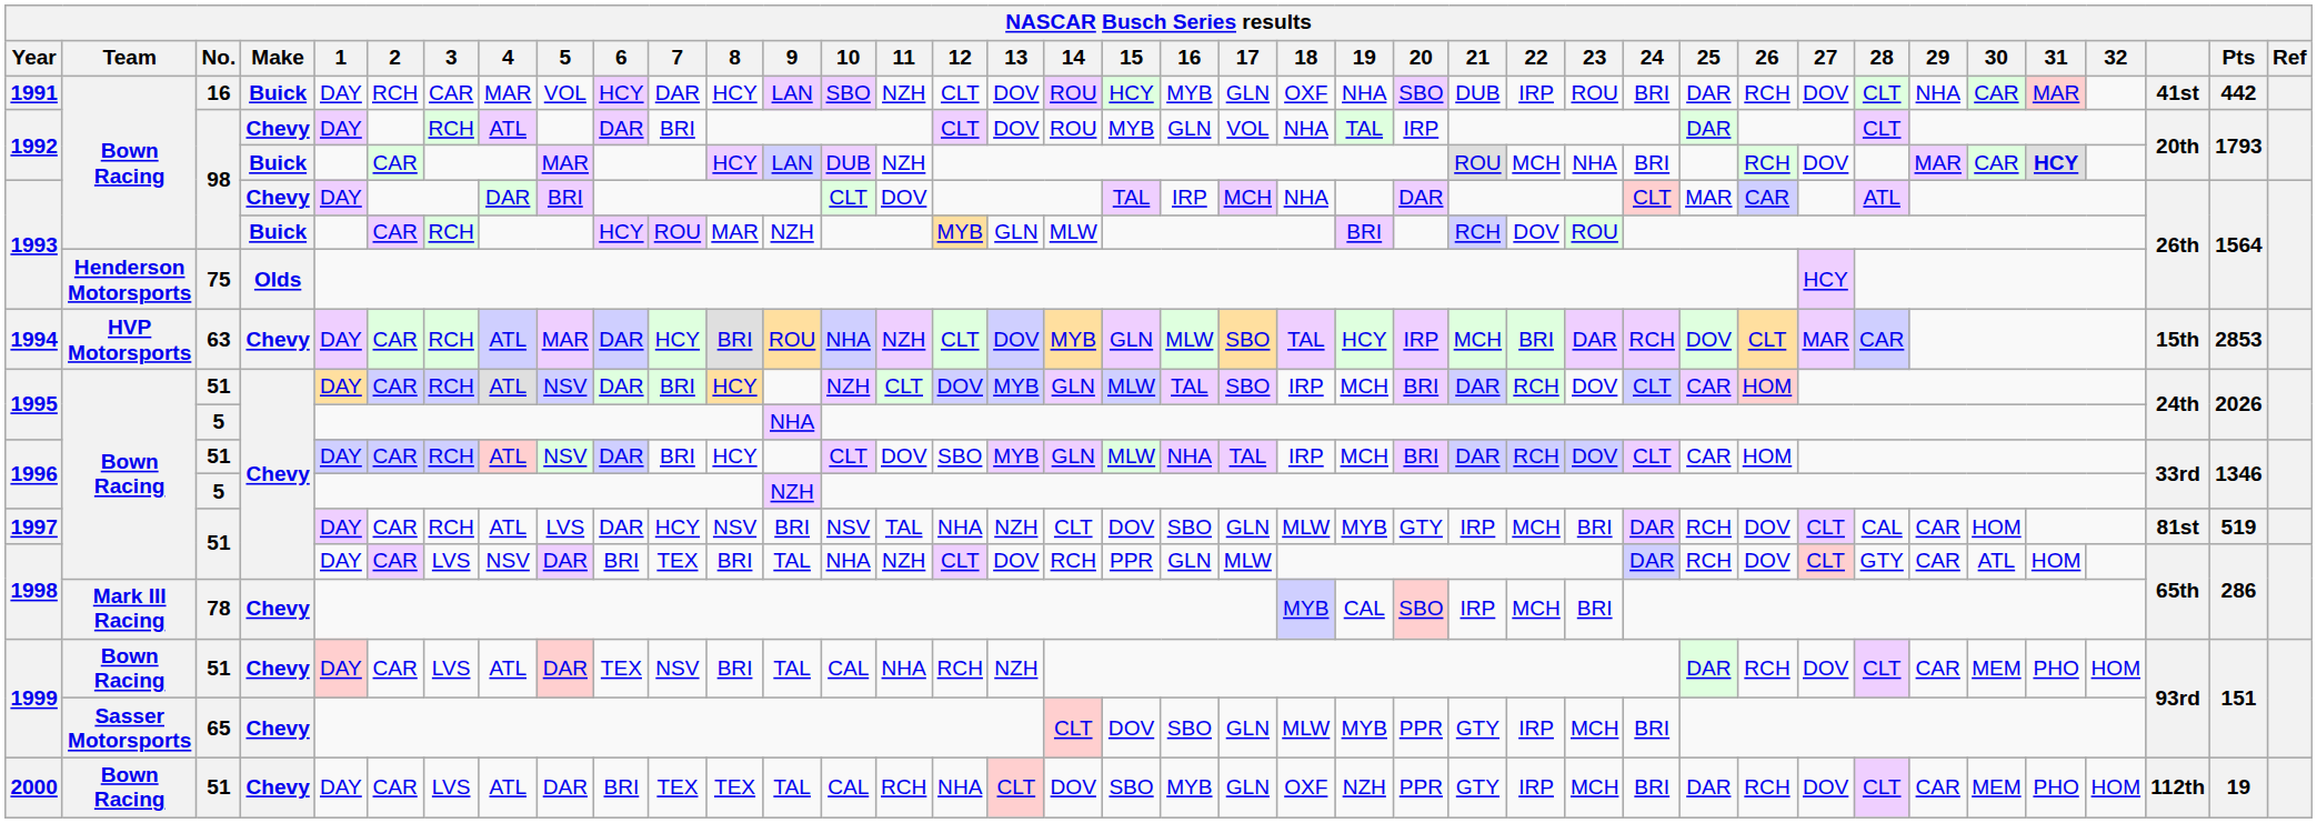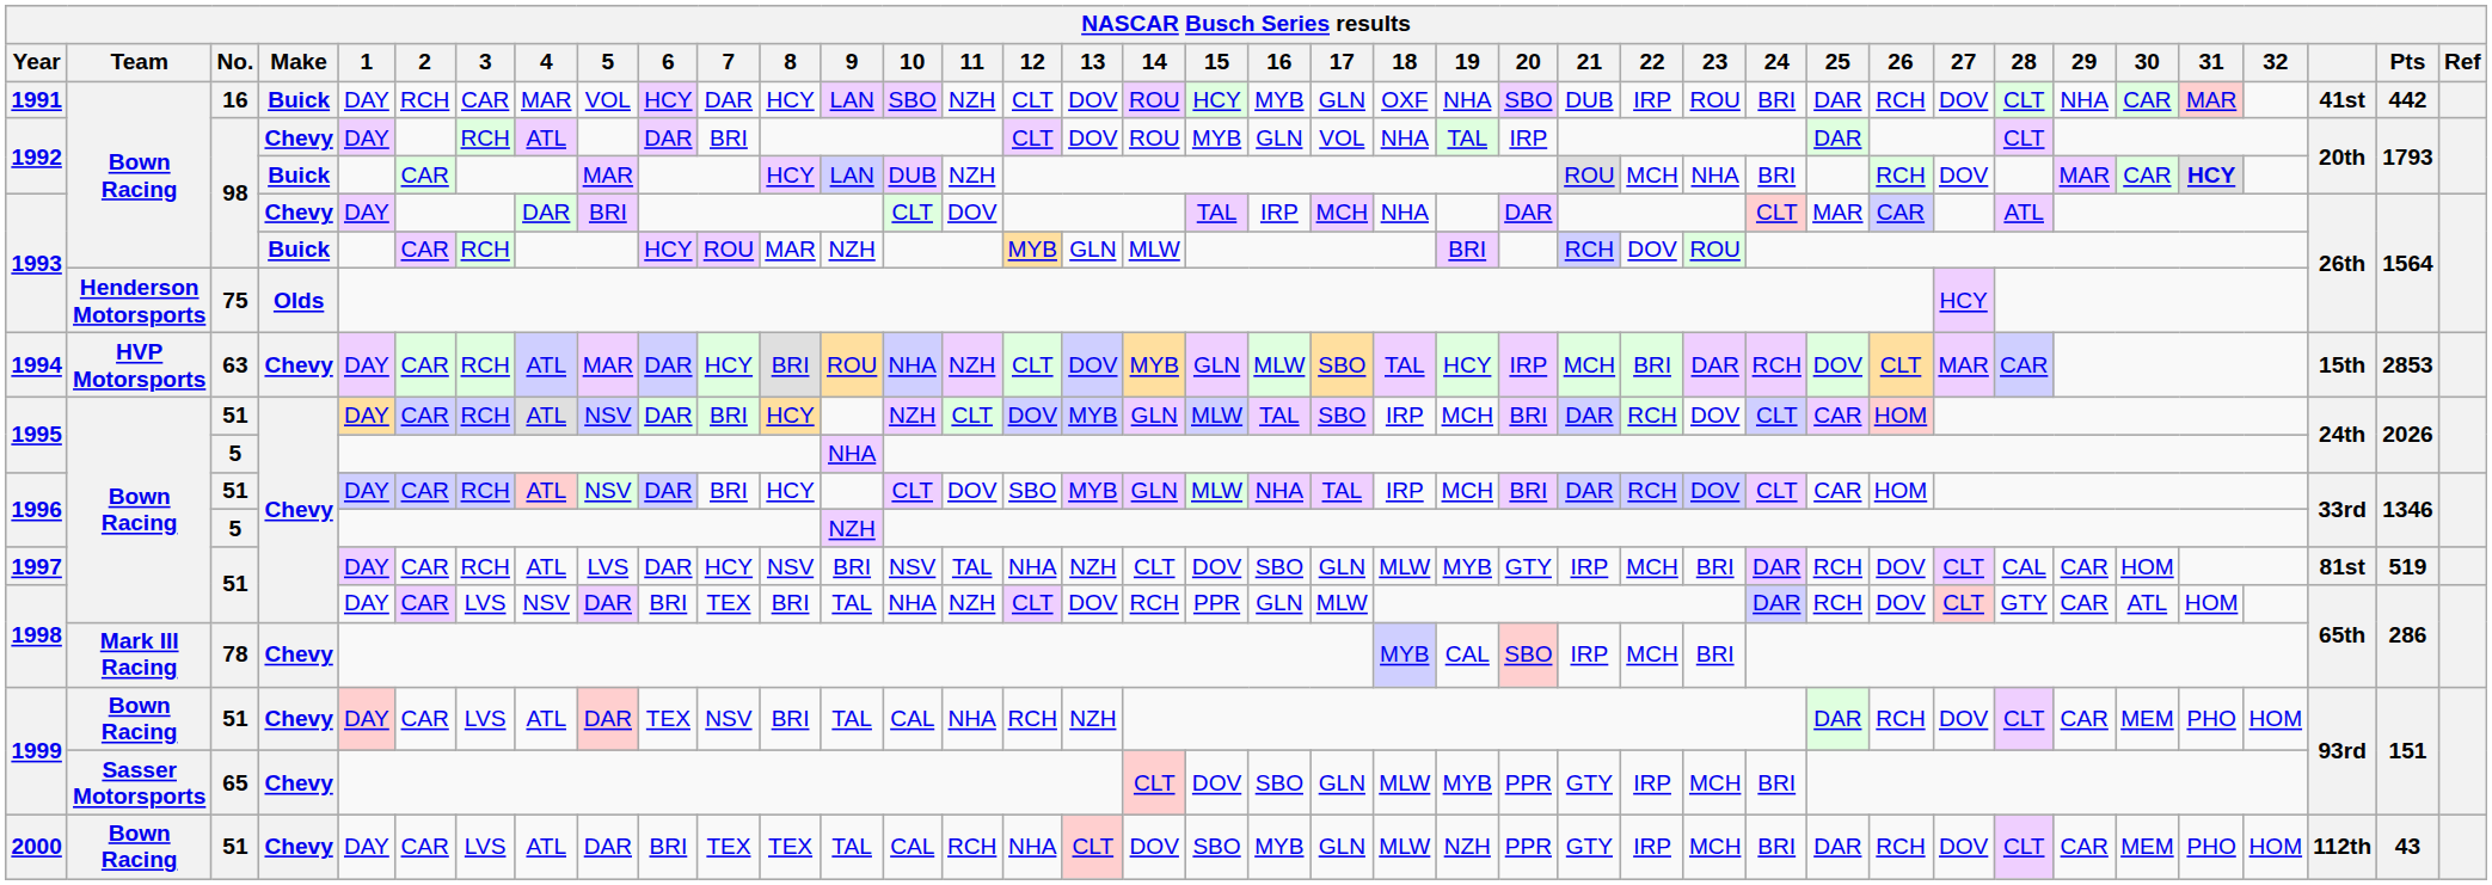2000 | 18: OXF -> MLW
2000 | Pts: 19 -> 43
